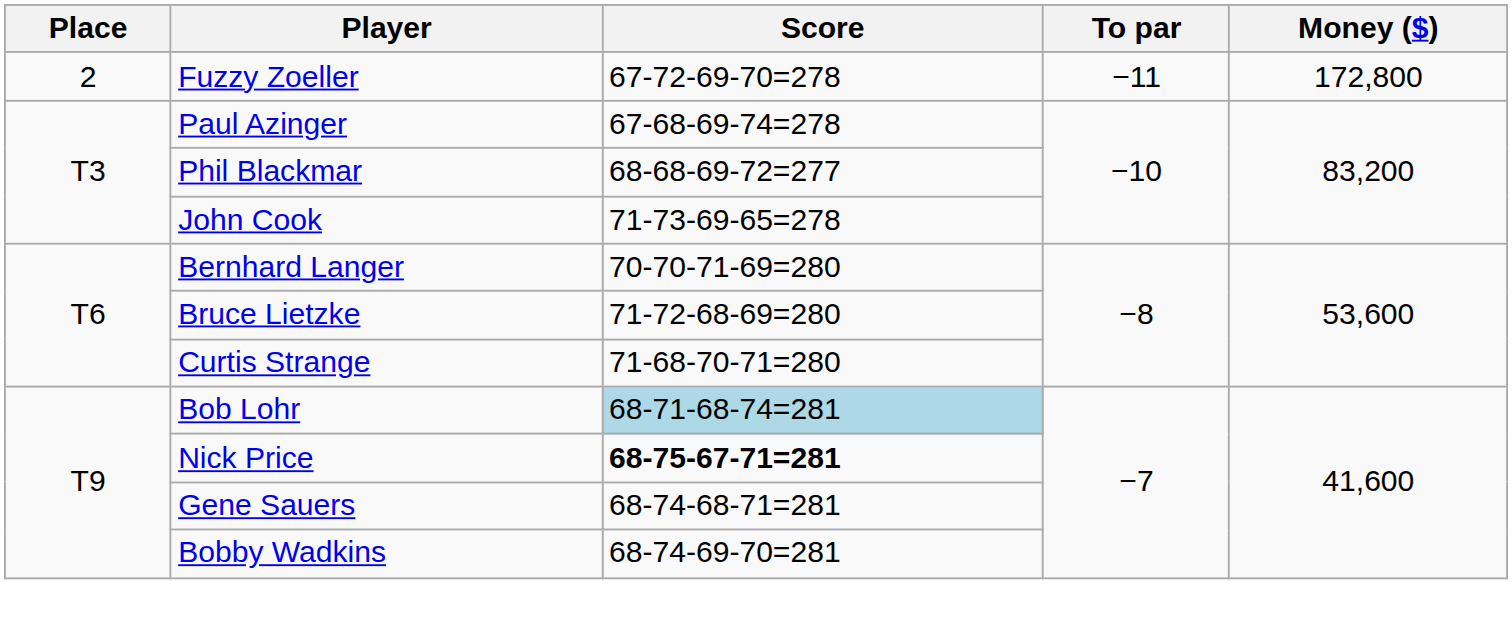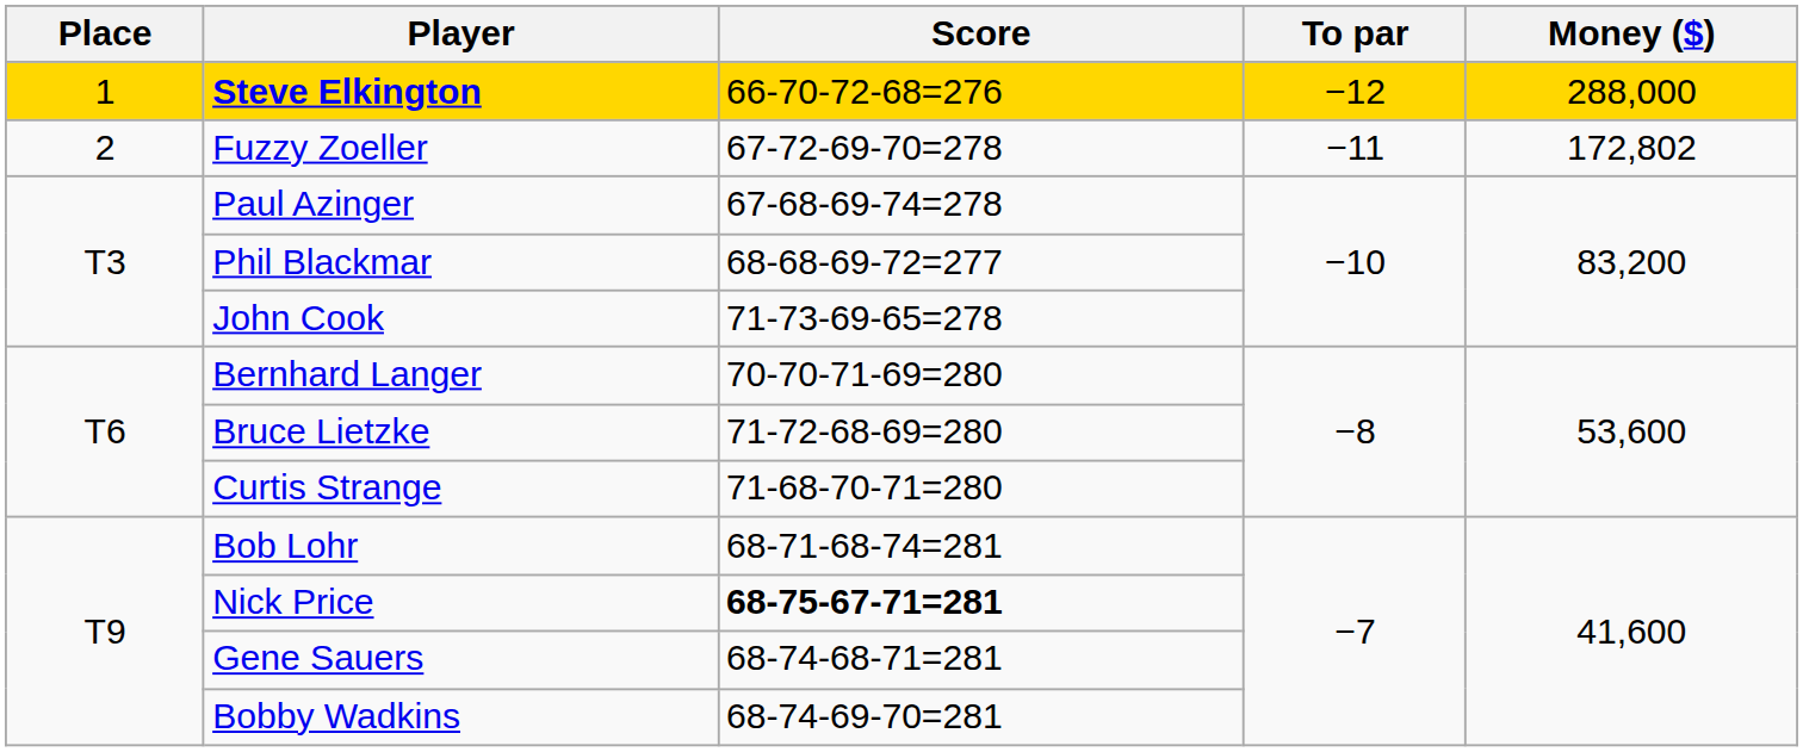+ row: 1 | Steve Elkington | 66-70-72-68=276 | −12 | 288,000
Fuzzy Zoeller | Money ($): 172,800 -> 172,802
Bob Lohr | Score: lightblue background -> no background
